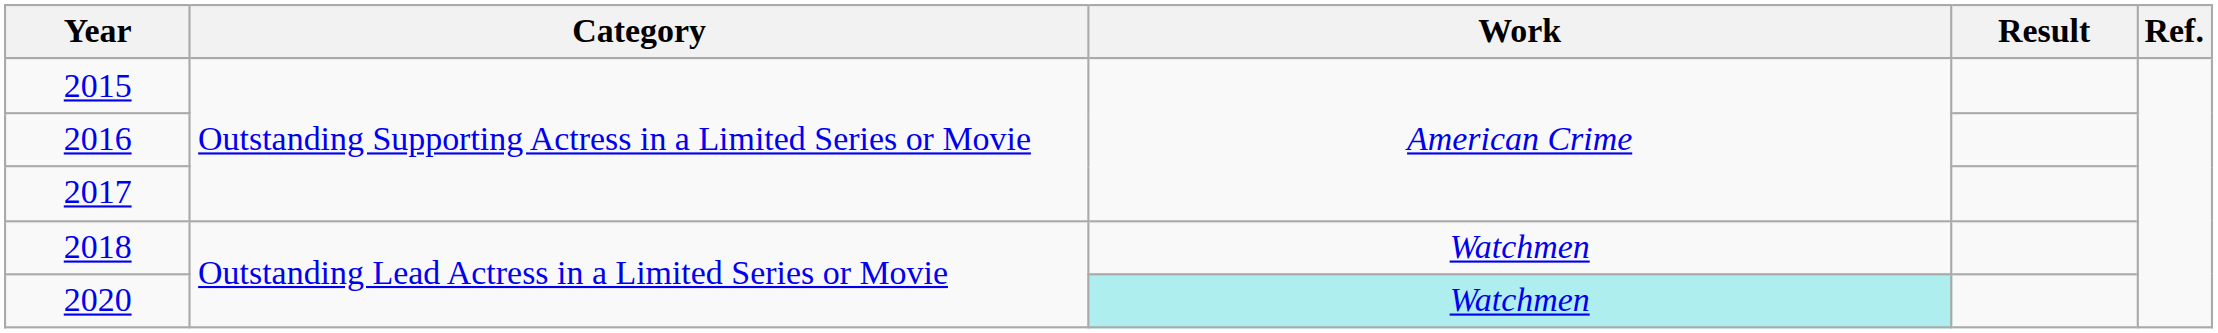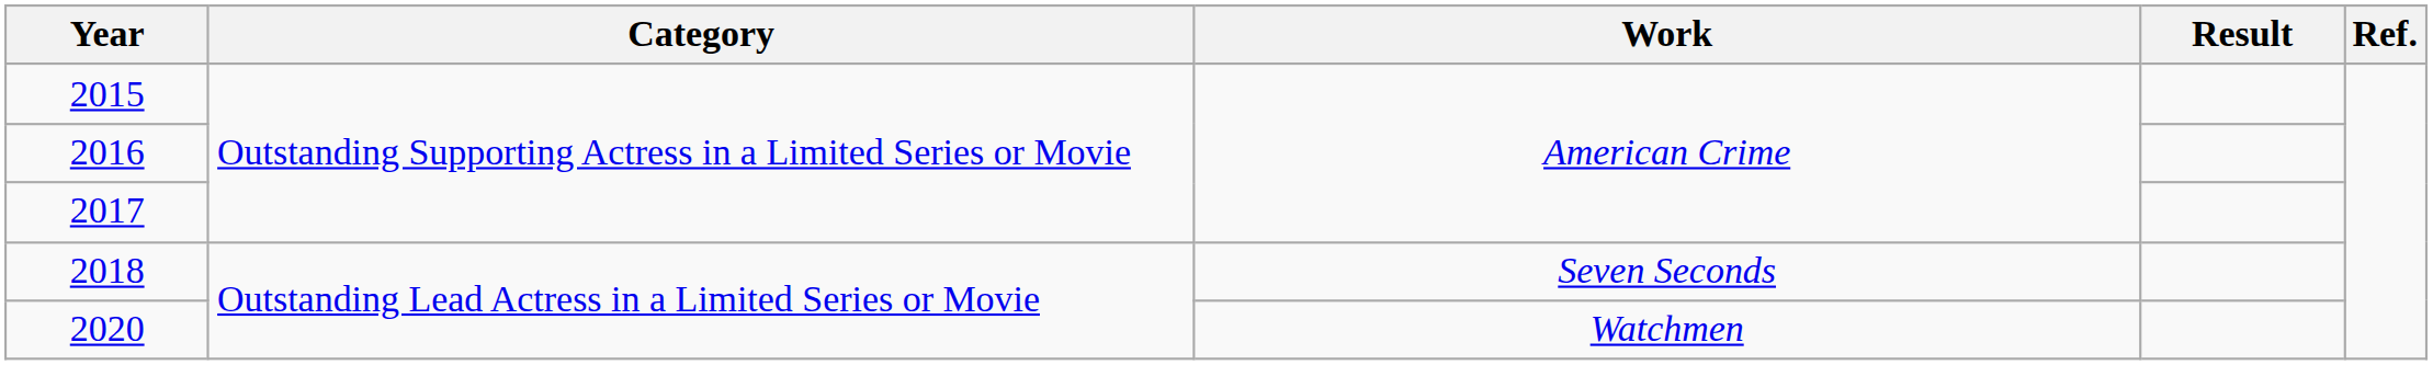2018 | Work: Watchmen -> Seven Seconds
2020 | Work: paleturquoise background -> no background
